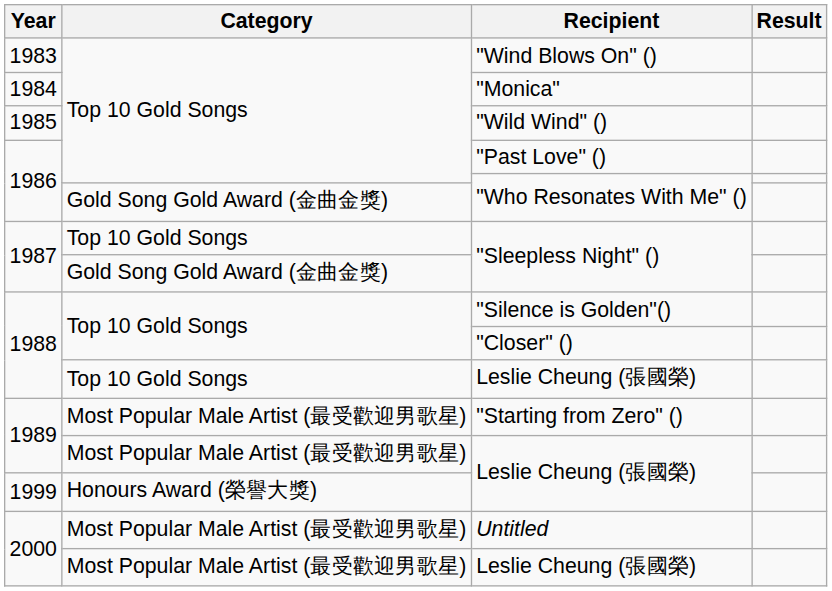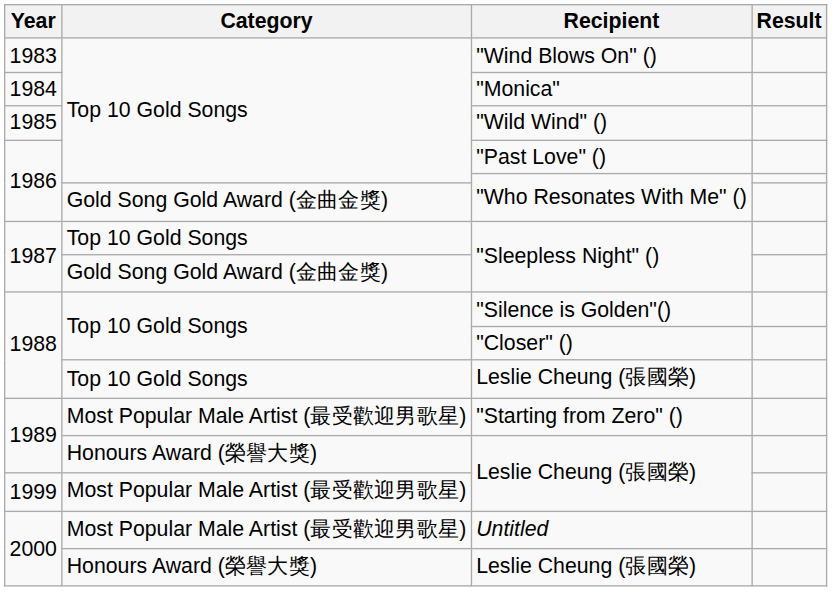1989 / Leslie Cheung (張國榮) | Category: Most Popular Male Artist (最受歡迎男歌星) -> Honours Award (榮譽大獎)
1999 / Leslie Cheung (張國榮) | Category: Honours Award (榮譽大獎) -> Most Popular Male Artist (最受歡迎男歌星)
2000 / Leslie Cheung (張國榮) | Category: Most Popular Male Artist (最受歡迎男歌星) -> Honours Award (榮譽大獎)
